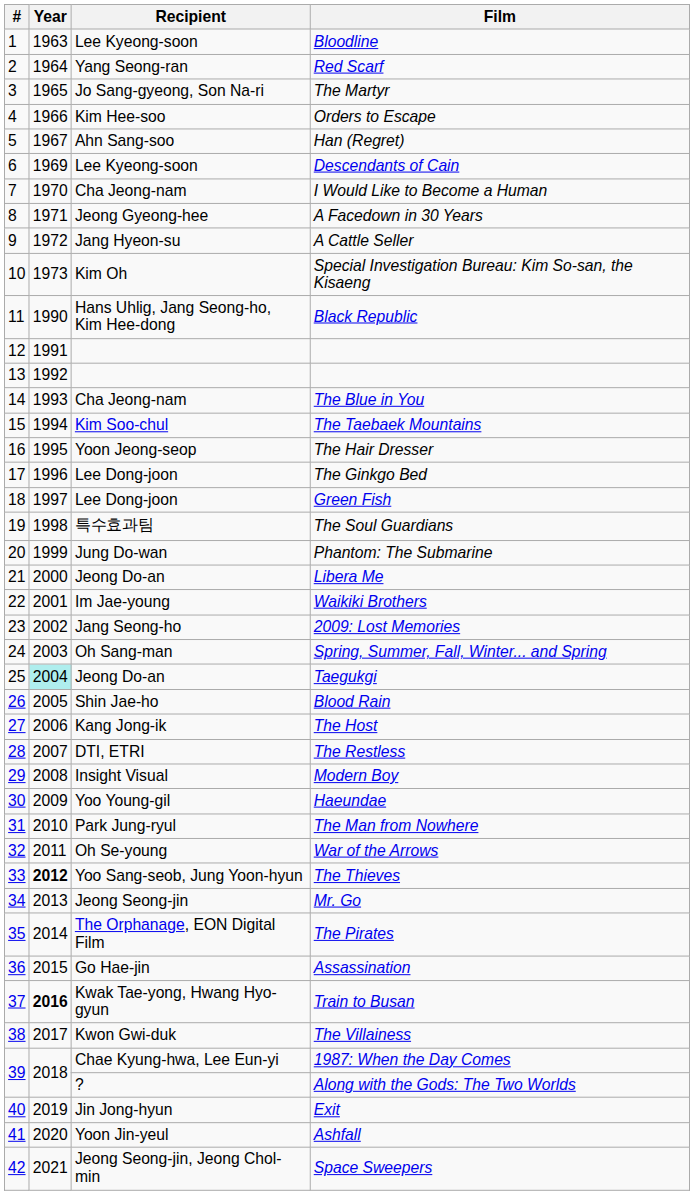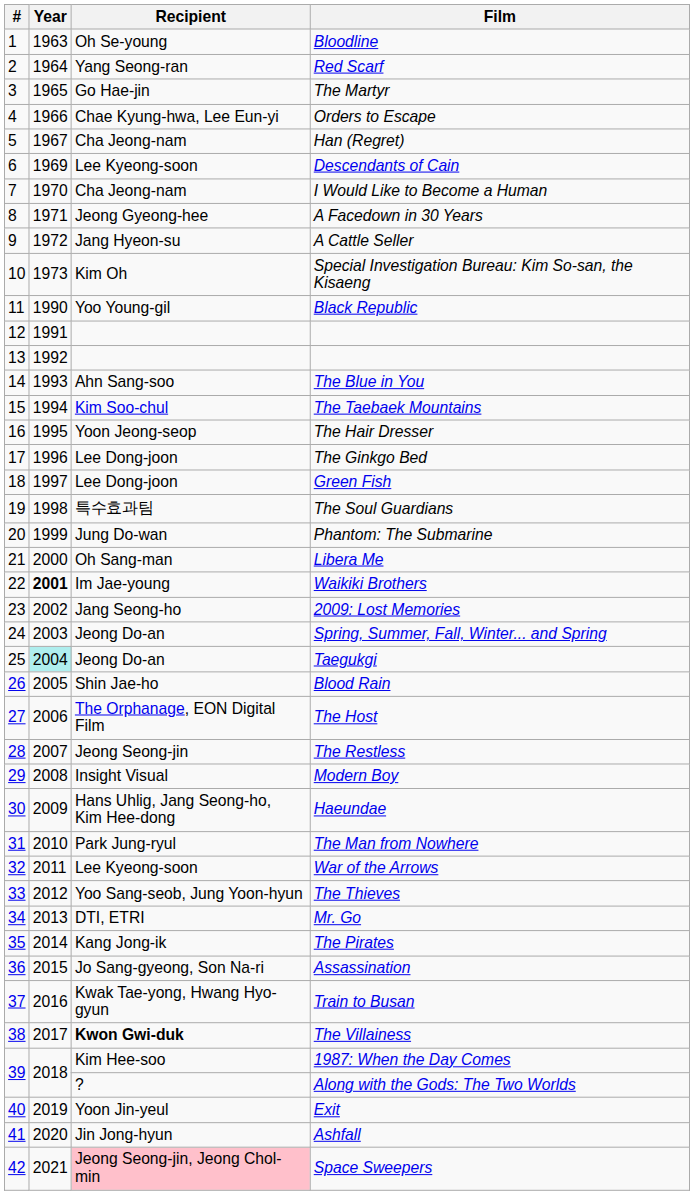Bloodline | Recipient: Lee Kyeong-soon -> Oh Se-young
The Martyr | Recipient: Jo Sang-gyeong, Son Na-ri -> Go Hae-jin
Orders to Escape | Recipient: Kim Hee-soo -> Chae Kyung-hwa, Lee Eun-yi
Han (Regret) | Recipient: Ahn Sang-soo -> Cha Jeong-nam
Black Republic | Recipient: Hans Uhlig, Jang Seong-ho, Kim Hee-dong -> Yoo Young-gil
The Blue in You | Recipient: Cha Jeong-nam -> Ahn Sang-soo
Libera Me | Recipient: Jeong Do-an -> Oh Sang-man
Waikiki Brothers | Year: normal -> bold
Spring, Summer, Fall, Winter... and Spring | Recipient: Oh Sang-man -> Jeong Do-an
The Host | Recipient: Kang Jong-ik -> The Orphanage, EON Digital Film
The Restless | Recipient: DTI, ETRI -> Jeong Seong-jin
Haeundae | Recipient: Yoo Young-gil -> Hans Uhlig, Jang Seong-ho, Kim Hee-dong
War of the Arrows | Recipient: Oh Se-young -> Lee Kyeong-soon
The Thieves | Year: bold -> normal
Mr. Go | Recipient: Jeong Seong-jin -> DTI, ETRI
The Pirates | Recipient: The Orphanage, EON Digital Film -> Kang Jong-ik
Assassination | Recipient: Go Hae-jin -> Jo Sang-gyeong, Son Na-ri
Train to Busan | Year: bold -> normal
The Villainess | Recipient: normal -> bold
1987: When the Day Comes | Recipient: Chae Kyung-hwa, Lee Eun-yi -> Kim Hee-soo
Exit | Recipient: Jin Jong-hyun -> Yoon Jin-yeul
Ashfall | Recipient: Yoon Jin-yeul -> Jin Jong-hyun
Space Sweepers | Recipient: no background -> pink background
